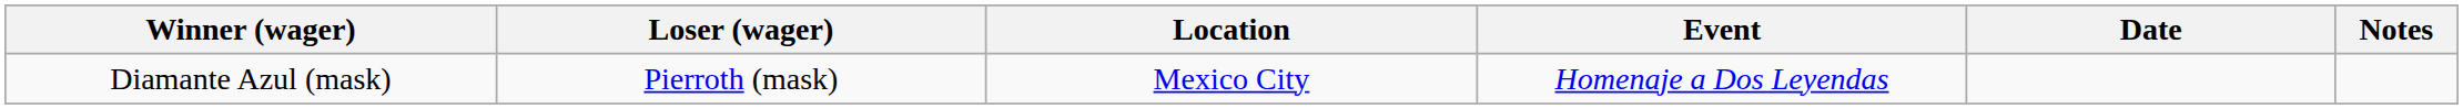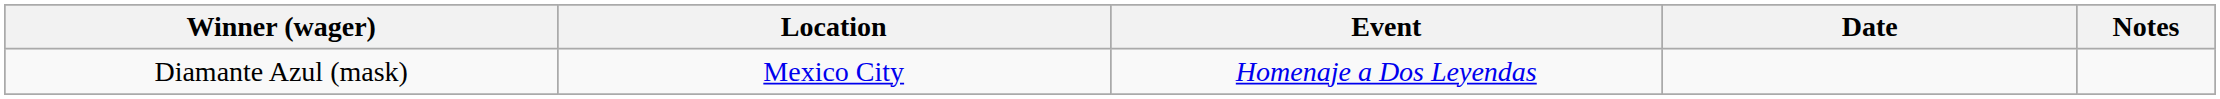- column: Loser (wager) | Pierroth (mask)
